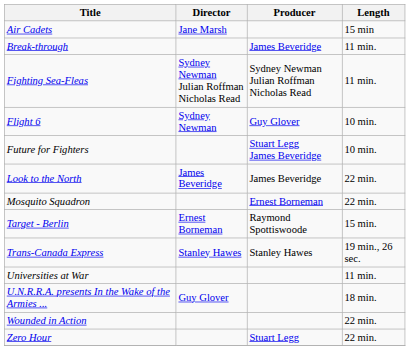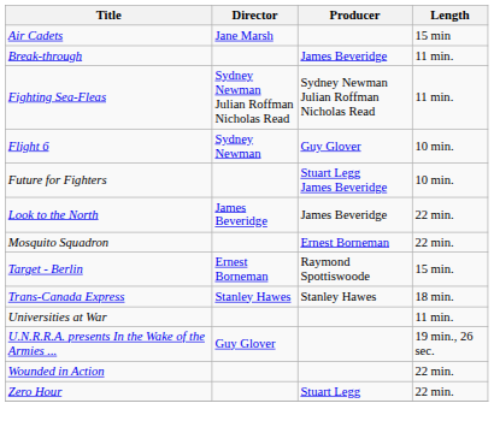Trans-Canada Express | Length: 19 min., 26 sec. -> 18 min.
U.N.R.R.A. presents In the Wake of the Armies ... | Length: 18 min. -> 19 min., 26 sec.
